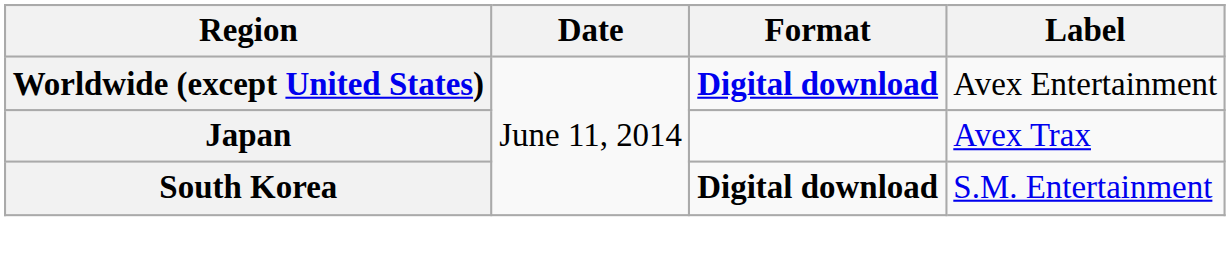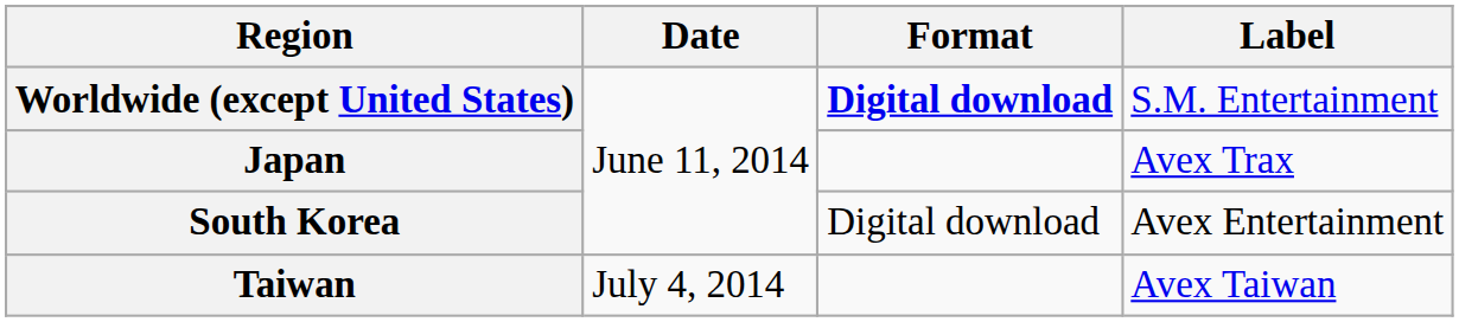Worldwide (except United States) | Label: Avex Entertainment -> S.M. Entertainment
South Korea | Format: bold -> normal
South Korea | Label: S.M. Entertainment -> Avex Entertainment
+ row: Taiwan | July 4, 2014 | Avex Taiwan
